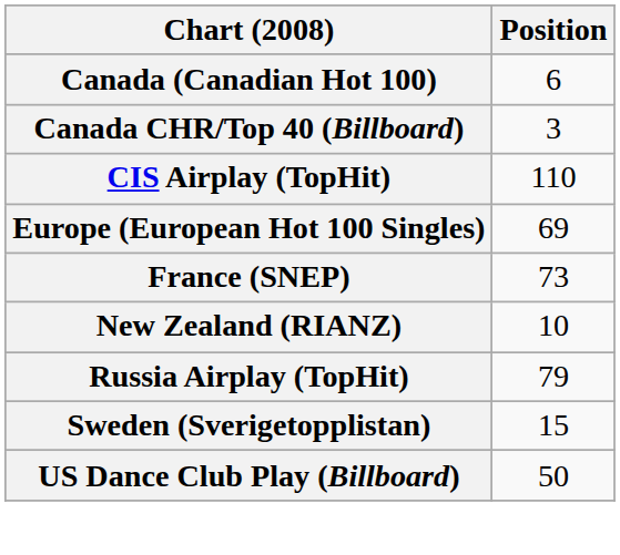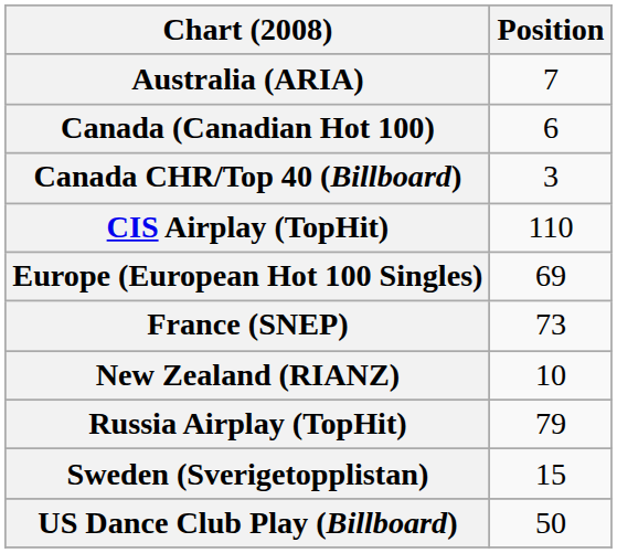+ row: Australia (ARIA) | 7
